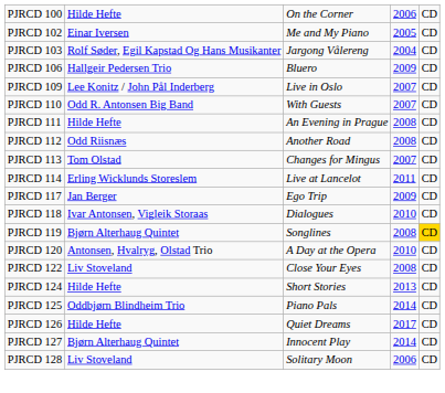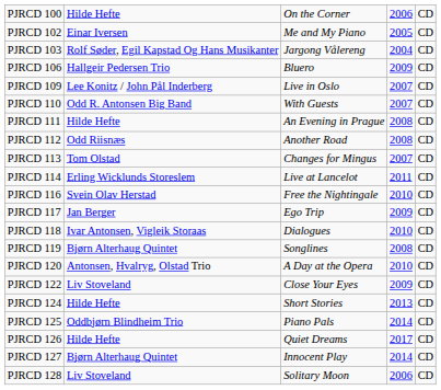+ row: PJRCD 116 | Svein Olav Herstad | Free the Nightingale | 2010 | CD
PJRCD 119 | column 5: gold background -> no background
PJRCD 122 | column 4: 2008 -> 2009
